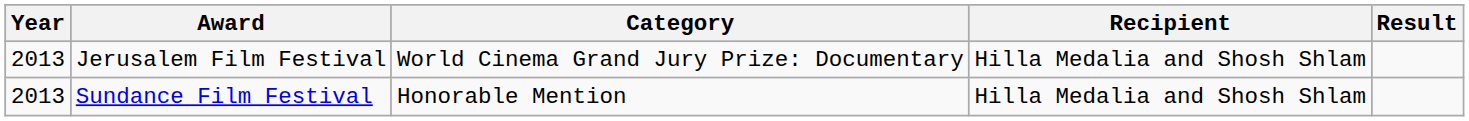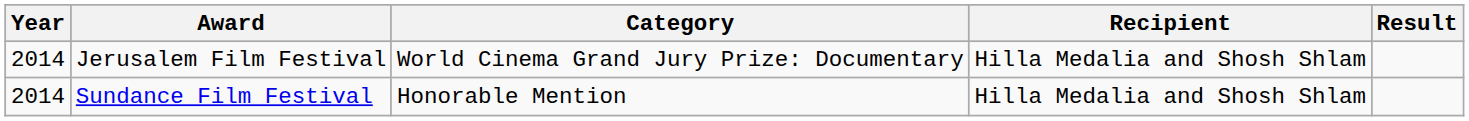Jerusalem Film Festival | Year: 2013 -> 2014
Sundance Film Festival | Year: 2013 -> 2014
